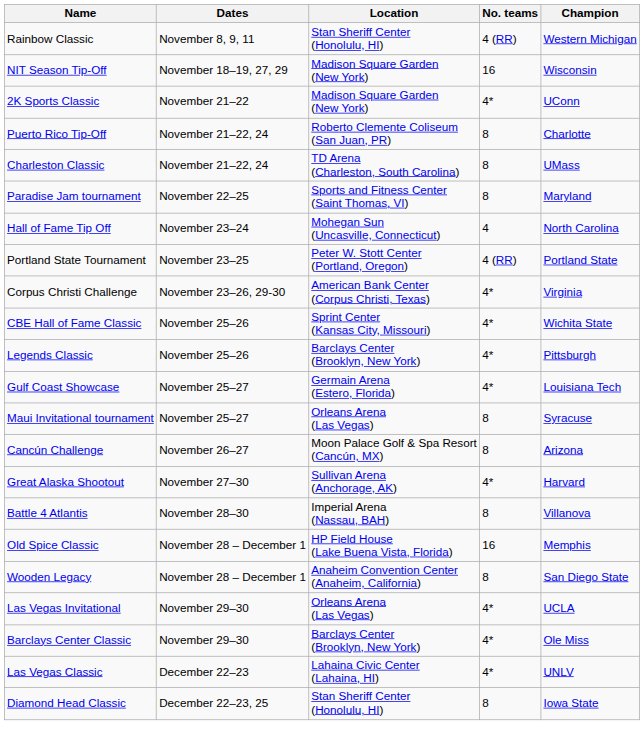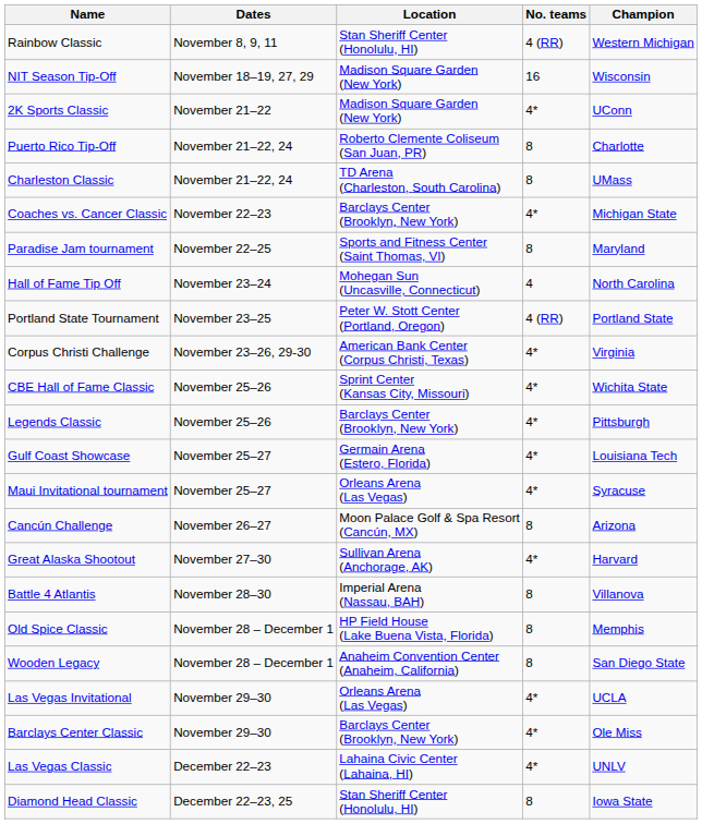+ row: Coaches vs. Cancer Classic | November 22–23 | Barclays Center (Brooklyn, New York) | 4* | Michigan State
Maui Invitational tournament | No. teams: 8 -> 4*
Old Spice Classic | No. teams: 16 -> 8
